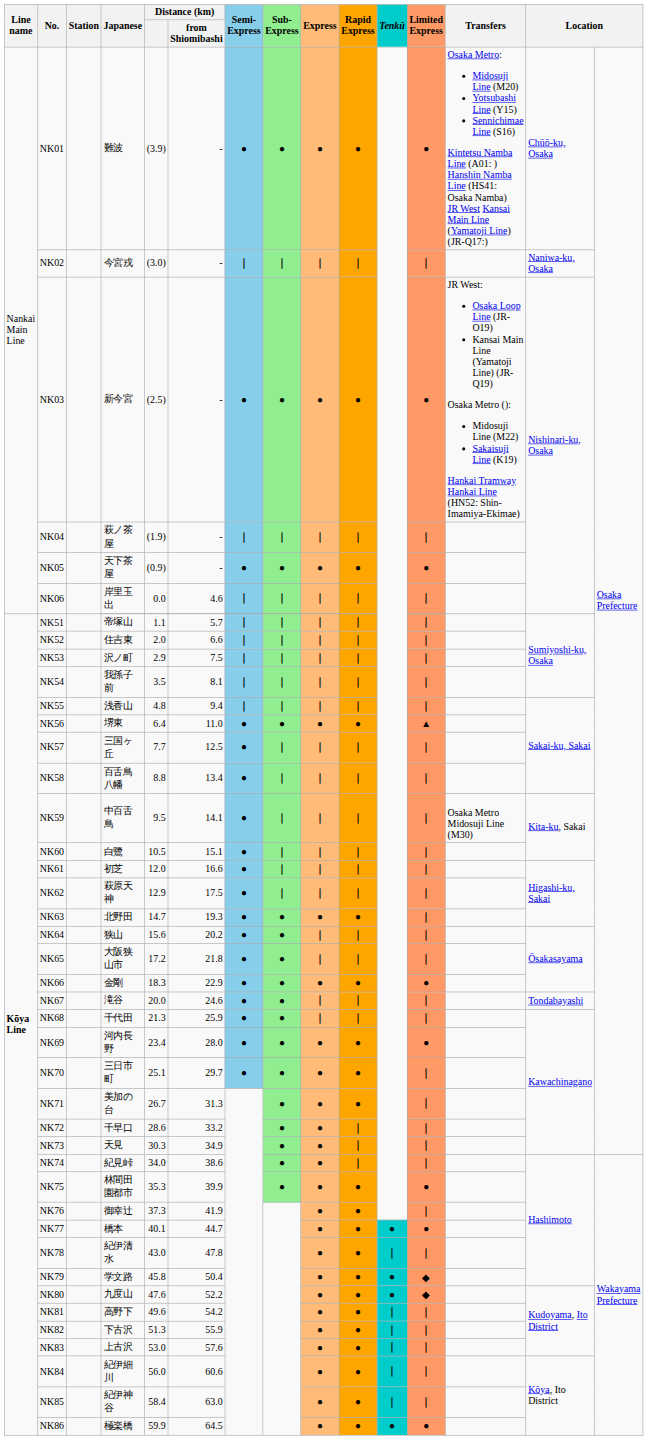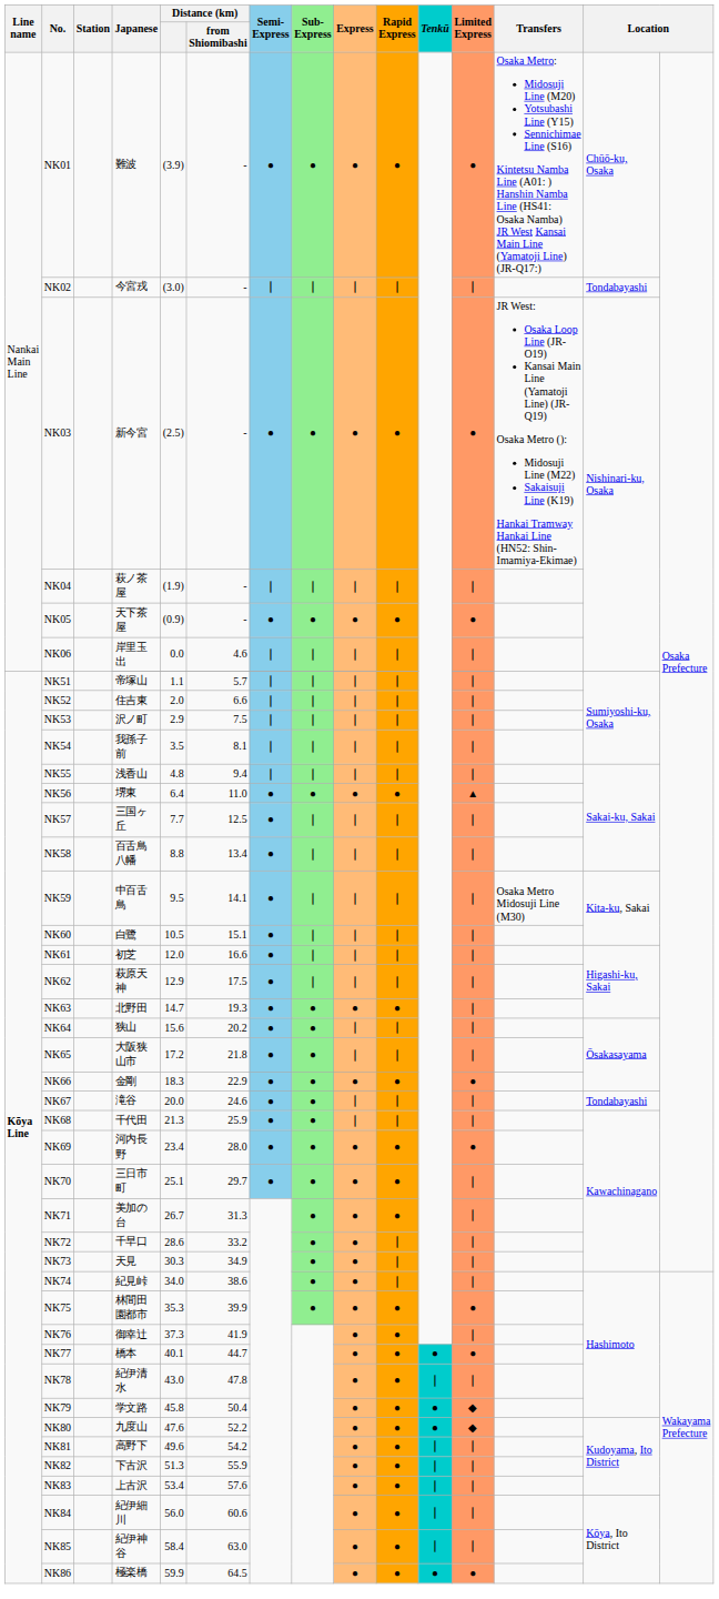今宮戎 | column 14: Naniwa-ku, Osaka -> Tondabayashi
上古沢 | Distance (km): 53.0 -> 53.4
